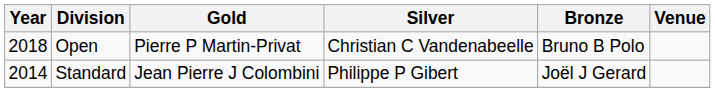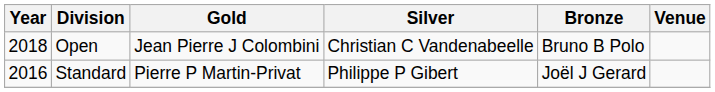Open | Gold: Pierre P Martin-Privat -> Jean Pierre J Colombini
Standard | Year: 2014 -> 2016
Standard | Gold: Jean Pierre J Colombini -> Pierre P Martin-Privat
